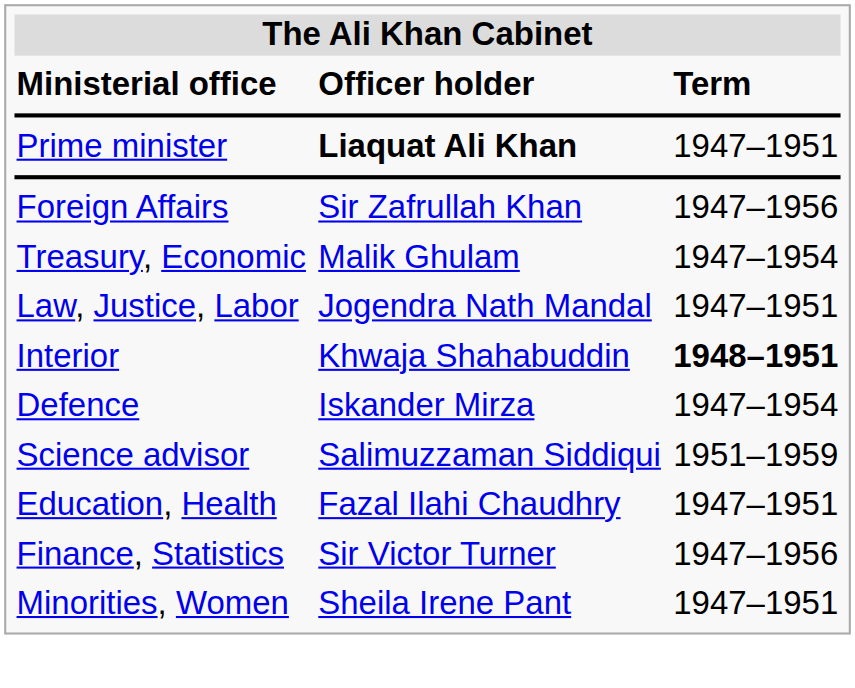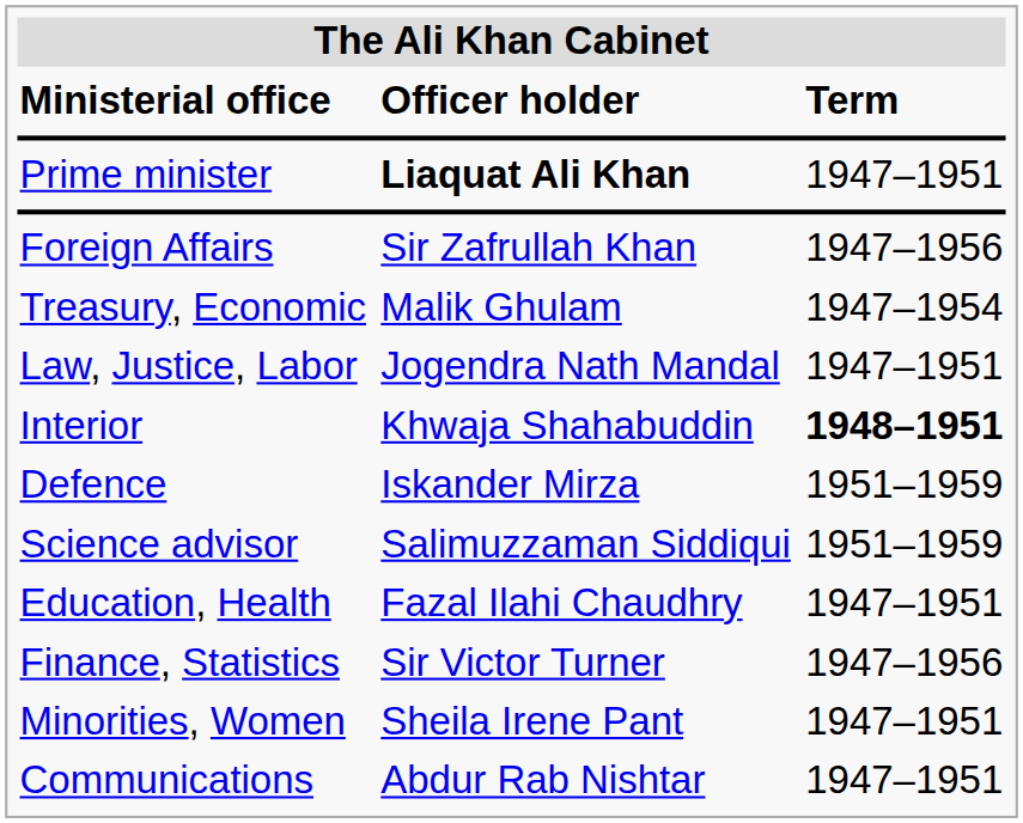Defence | Term: 1947–1954 -> 1951–1959
+ row: Communications | Abdur Rab Nishtar | 1947–1951
